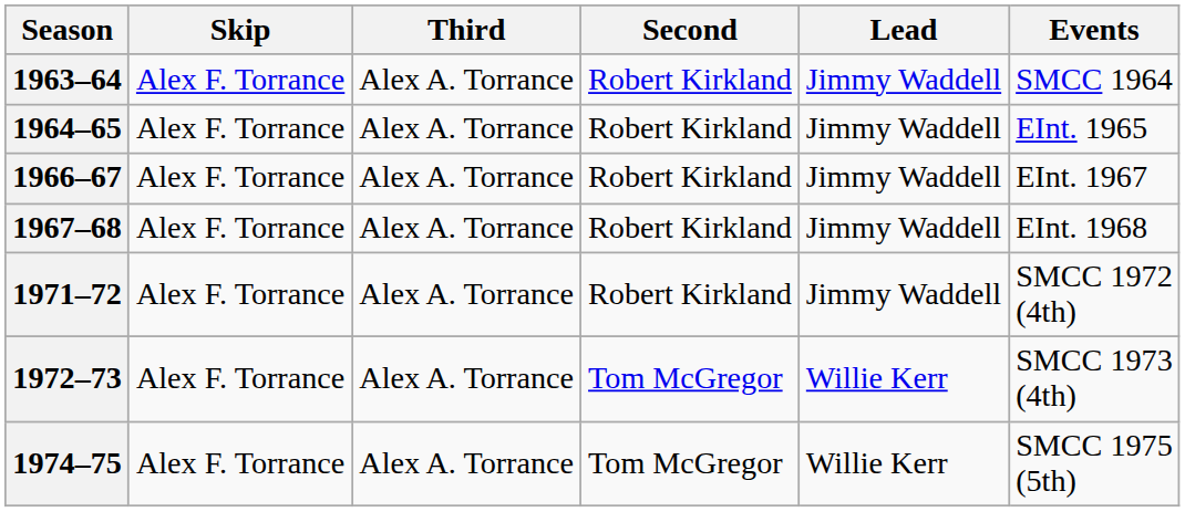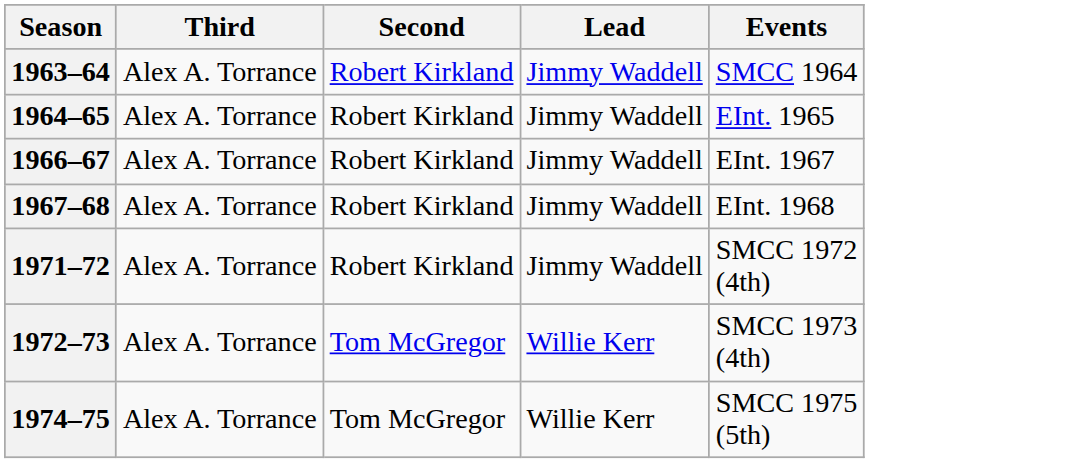- column: Skip | Alex F. Torrance | Alex F. Torrance | Alex F. Torrance | Alex F. Torrance | Alex F. Torrance | Alex F. Torrance | Alex F. Torrance
